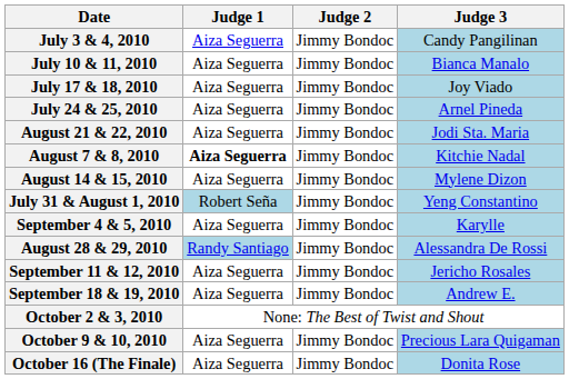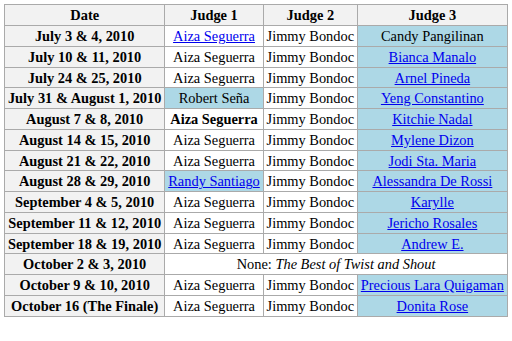- row: July 17 & 18, 2010 | Aiza Seguerra | Jimmy Bondoc | Joy Viado
rows swapped: July 31 & August 1, 2010 <-> August 21 & 22, 2010
rows swapped: August 28 & 29, 2010 <-> September 4 & 5, 2010
